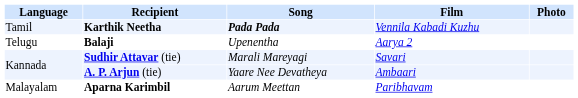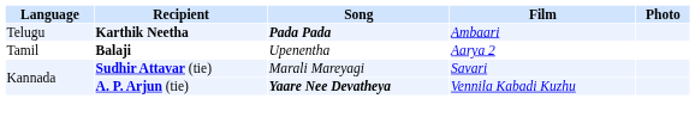Karthik Neetha | Language: Tamil -> Telugu
Karthik Neetha | Film: Vennila Kabadi Kuzhu -> Ambaari
Balaji | Language: Telugu -> Tamil
A. P. Arjun (tie) | Song: normal -> bold
A. P. Arjun (tie) | Film: Ambaari -> Vennila Kabadi Kuzhu
- row: Malayalam | Aparna Karimbil | Aarum Meettan | Paribhavam
